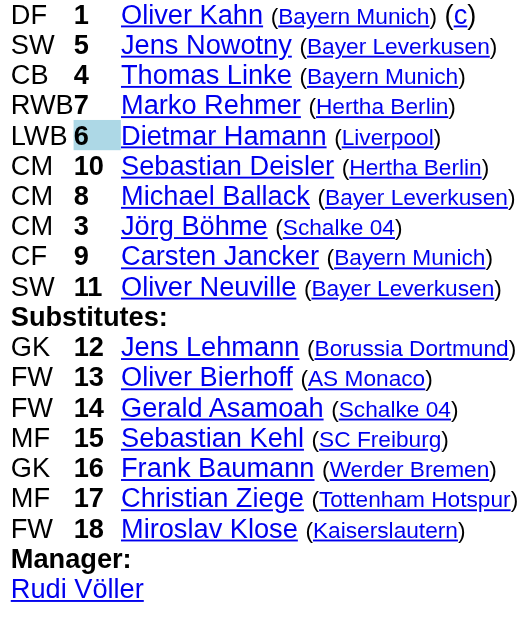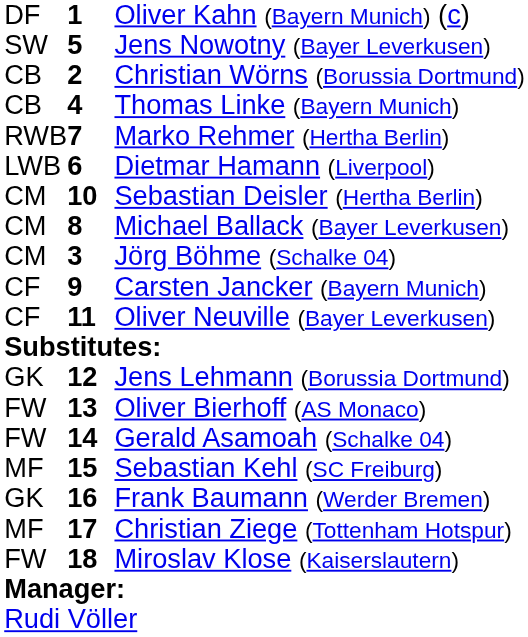+ row: CB | 2 | Christian Wörns (Borussia Dortmund)
Dietmar Hamann (Liverpool) | column 2: lightblue background -> no background
Oliver Neuville (Bayer Leverkusen) | column 1: SW -> CF
